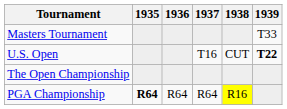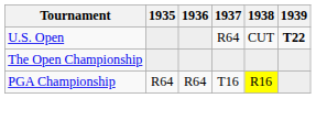- row: Masters Tournament | T33
U.S. Open | 1937: T16 -> R64
PGA Championship | 1935: bold -> normal
PGA Championship | 1937: R64 -> T16
